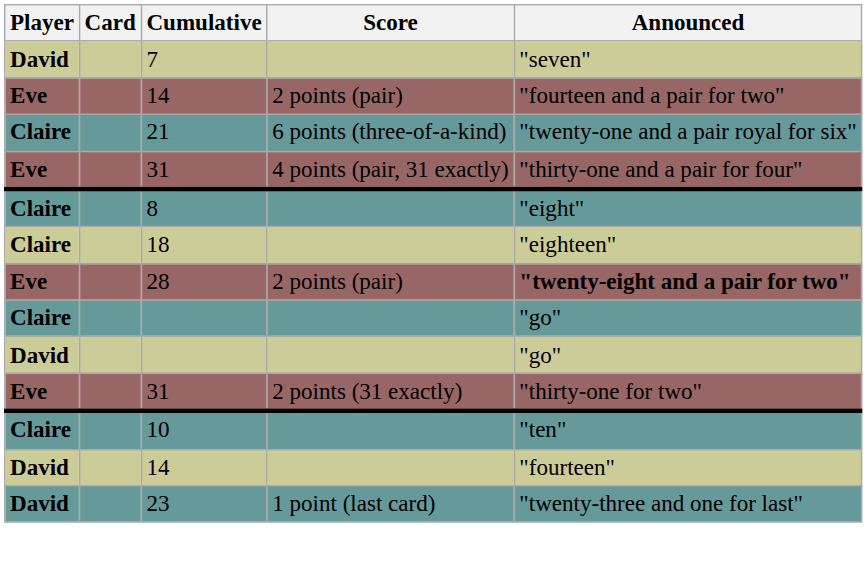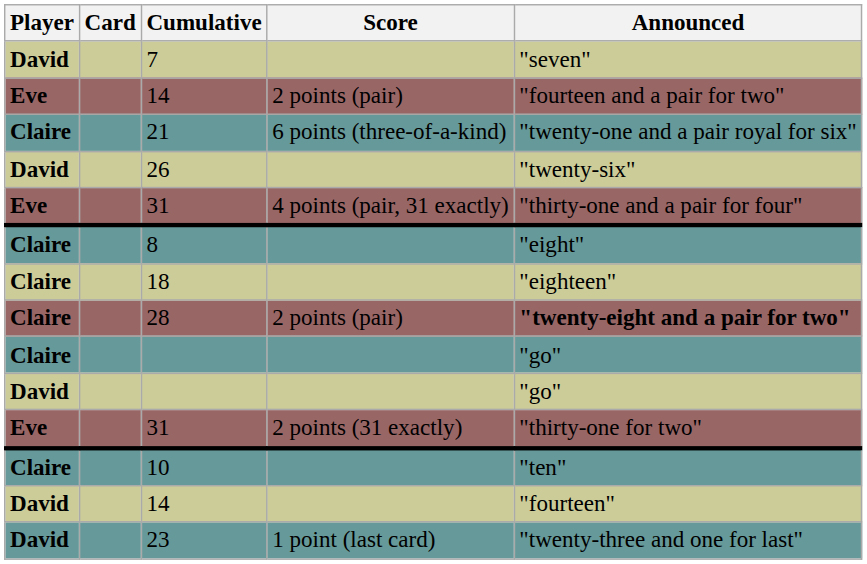+ row: David | 26 | "twenty-six"
28 | Player: Eve -> Claire
